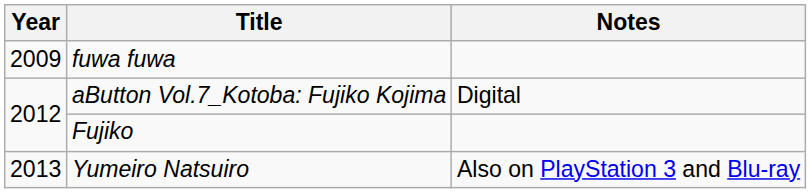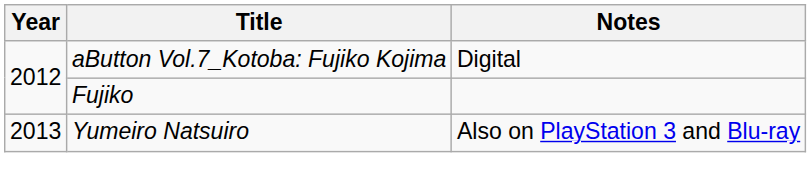- row: 2009 | fuwa fuwa
